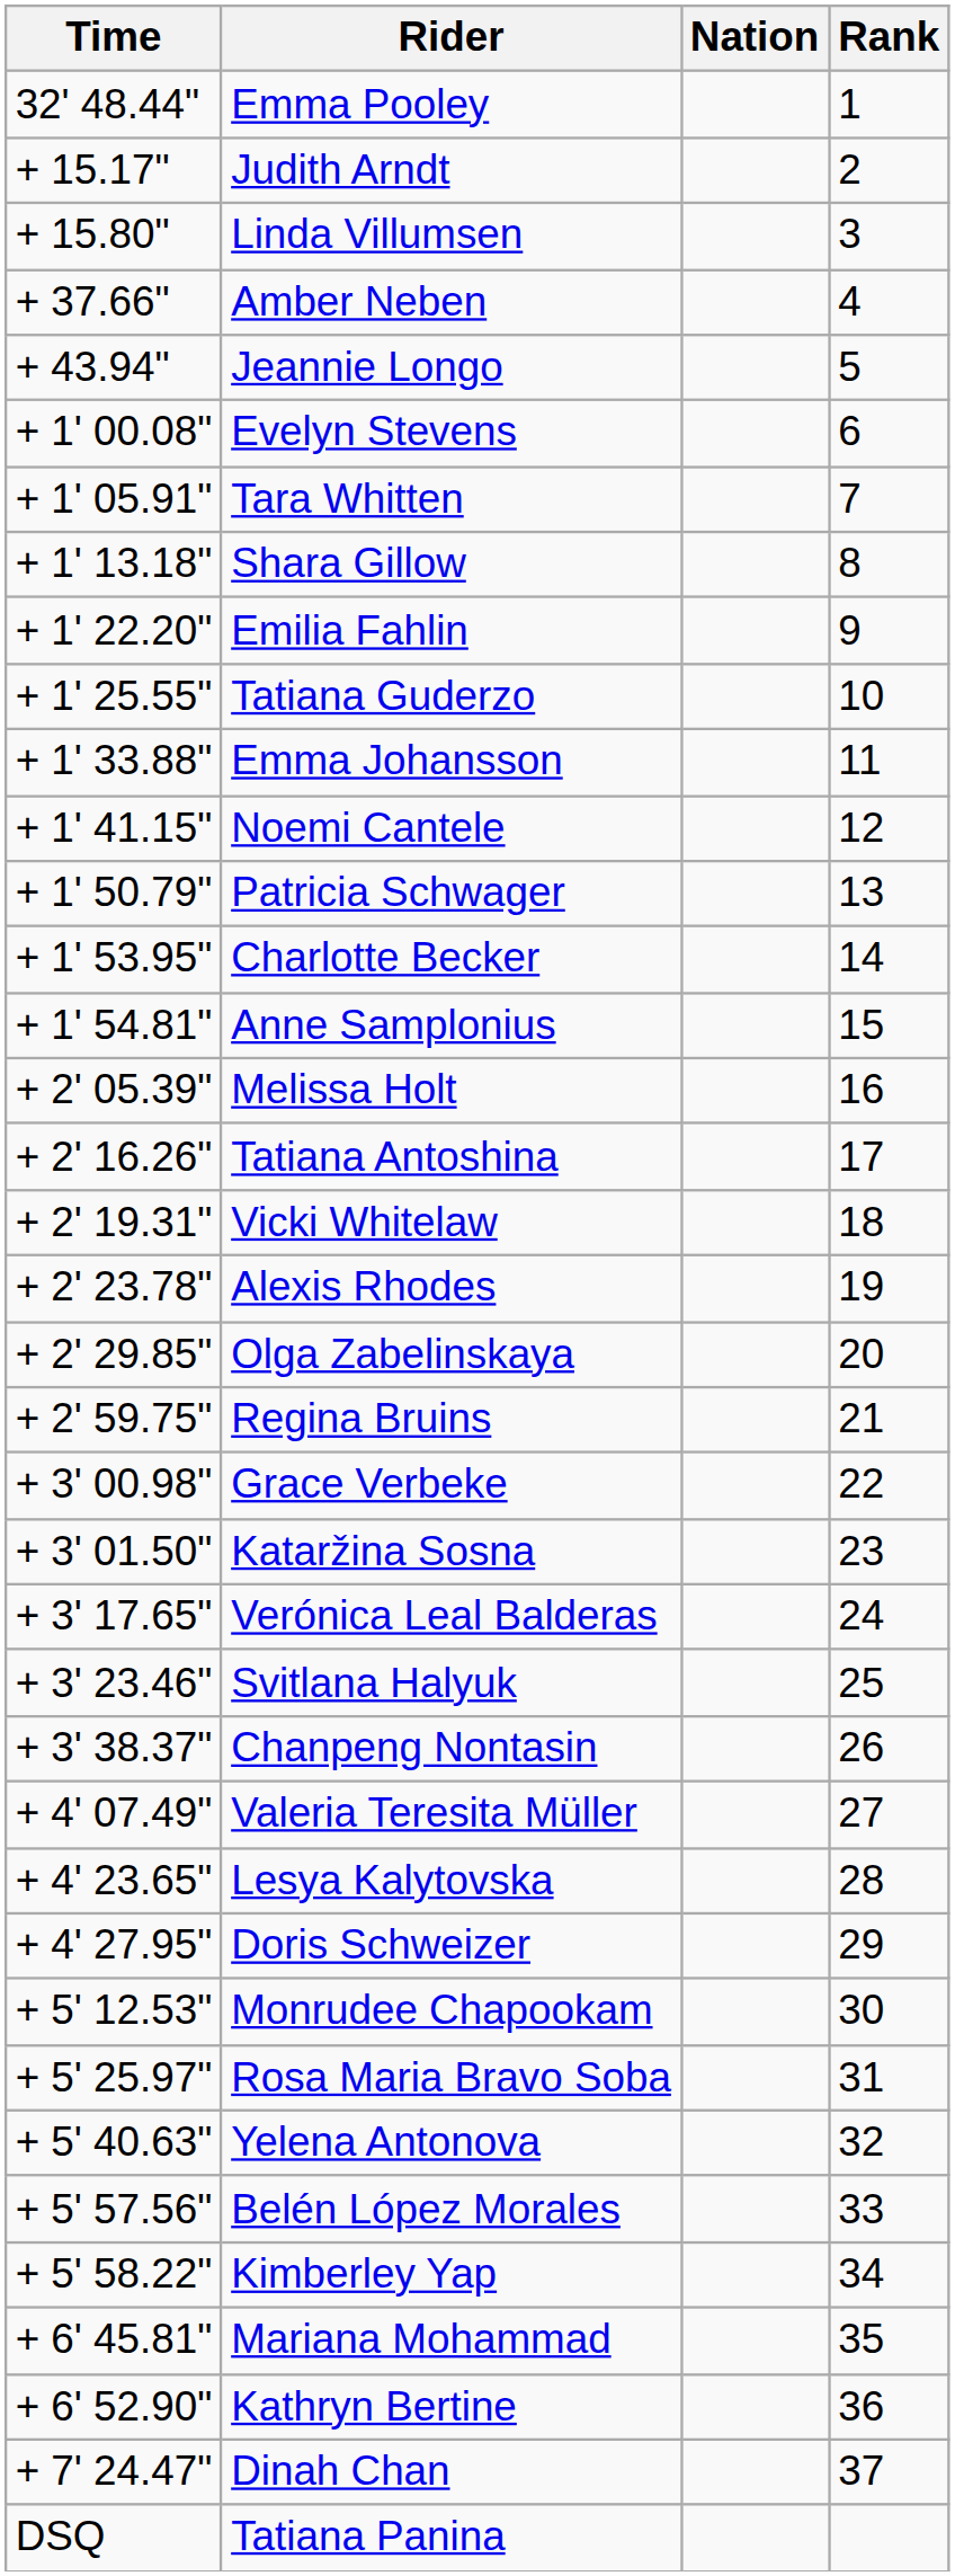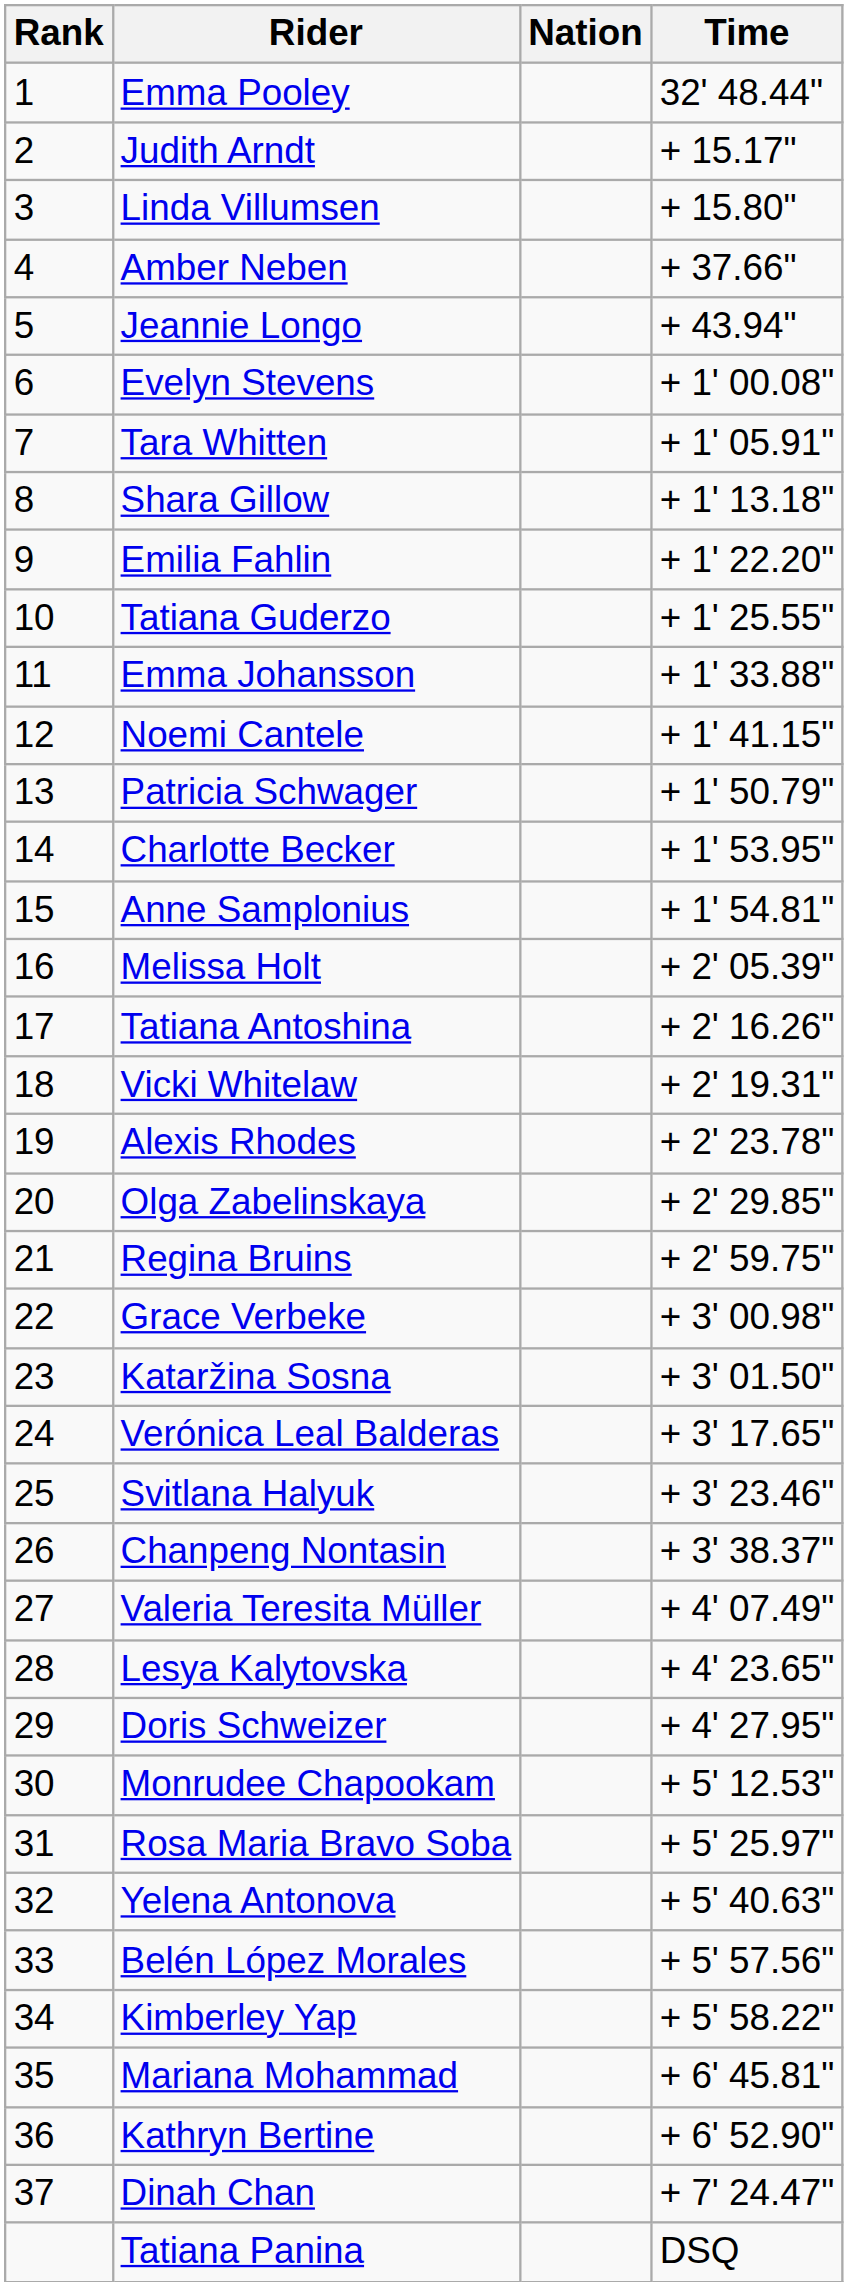columns swapped: Rank <-> Time
